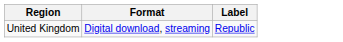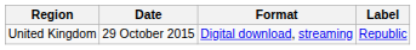+ column: Date | 29 October 2015
